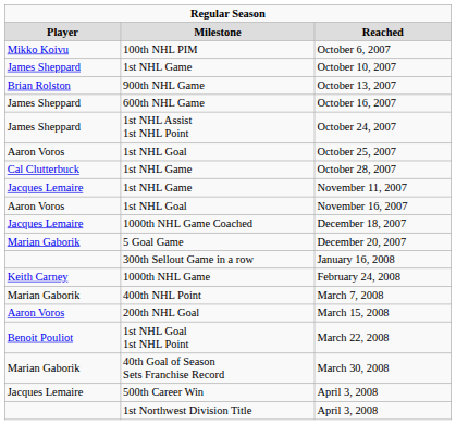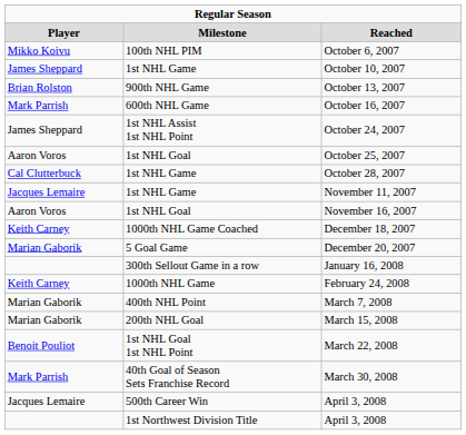October 16, 2007 | column 1: James Sheppard -> Mark Parrish
December 18, 2007 | column 1: Jacques Lemaire -> Keith Carney
March 15, 2008 | column 1: Aaron Voros -> Marian Gaborik
March 30, 2008 | column 1: Marian Gaborik -> Mark Parrish
